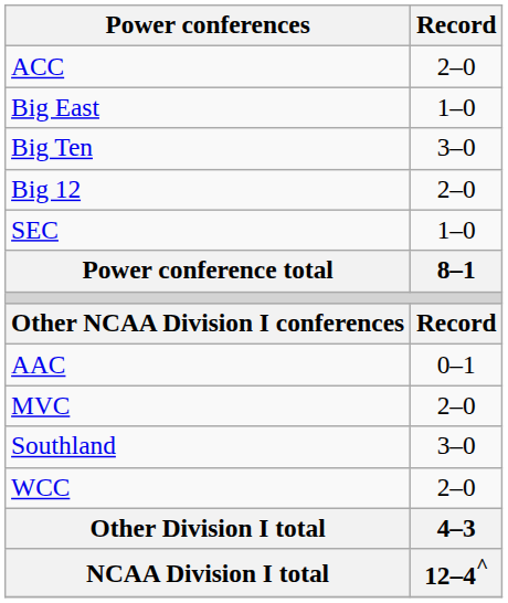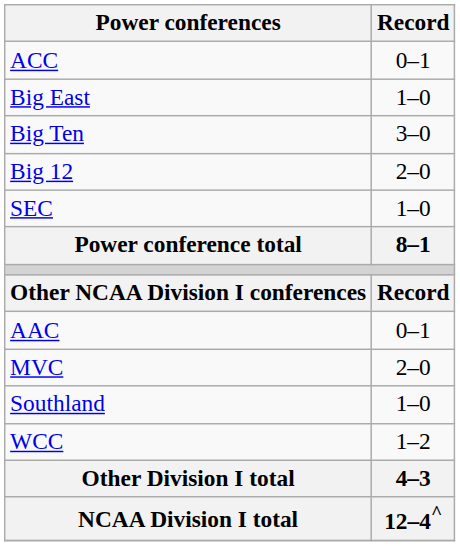ACC | Record: 2–0 -> 0–1
Southland | Record: 3–0 -> 1–0
WCC | Record: 2–0 -> 1–2
